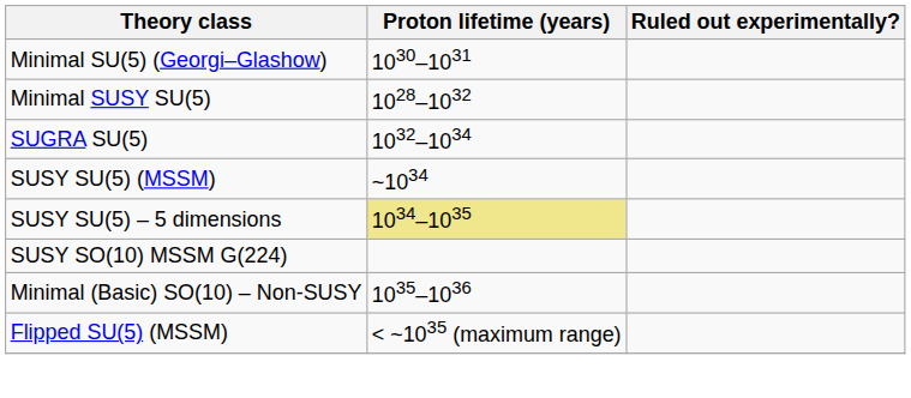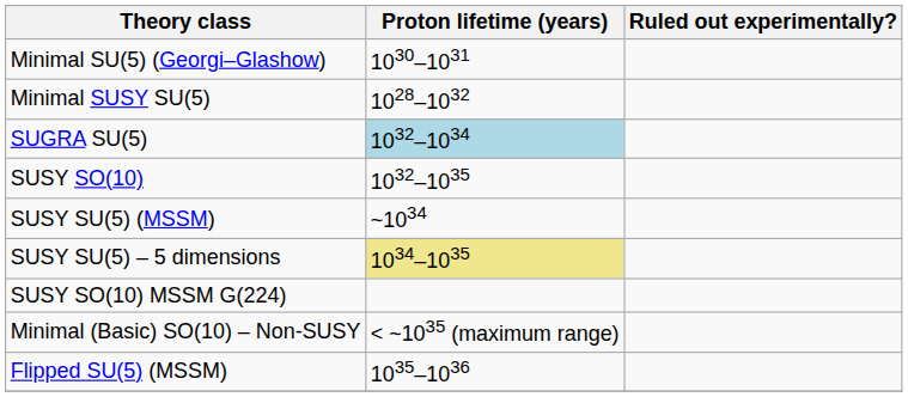SUGRA SU(5) | Proton lifetime (years): no background -> lightblue background
+ row: SUSY SO(10) | 1032–1035
Minimal (Basic) SO(10) – Non-SUSY | Proton lifetime (years): 1035–1036 -> < ~1035 (maximum range)
Flipped SU(5) (MSSM) | Proton lifetime (years): < ~1035 (maximum range) -> 1035–1036
